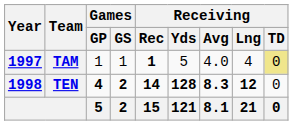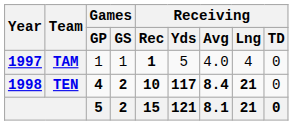TAM | Receiving / TD: khaki background -> no background
TEN | Receiving / Rec: 14 -> 10
TEN | Receiving / Yds: 128 -> 117
TEN | Receiving / Avg: 8.3 -> 8.4
TEN | Receiving / Lng: 12 -> 21
